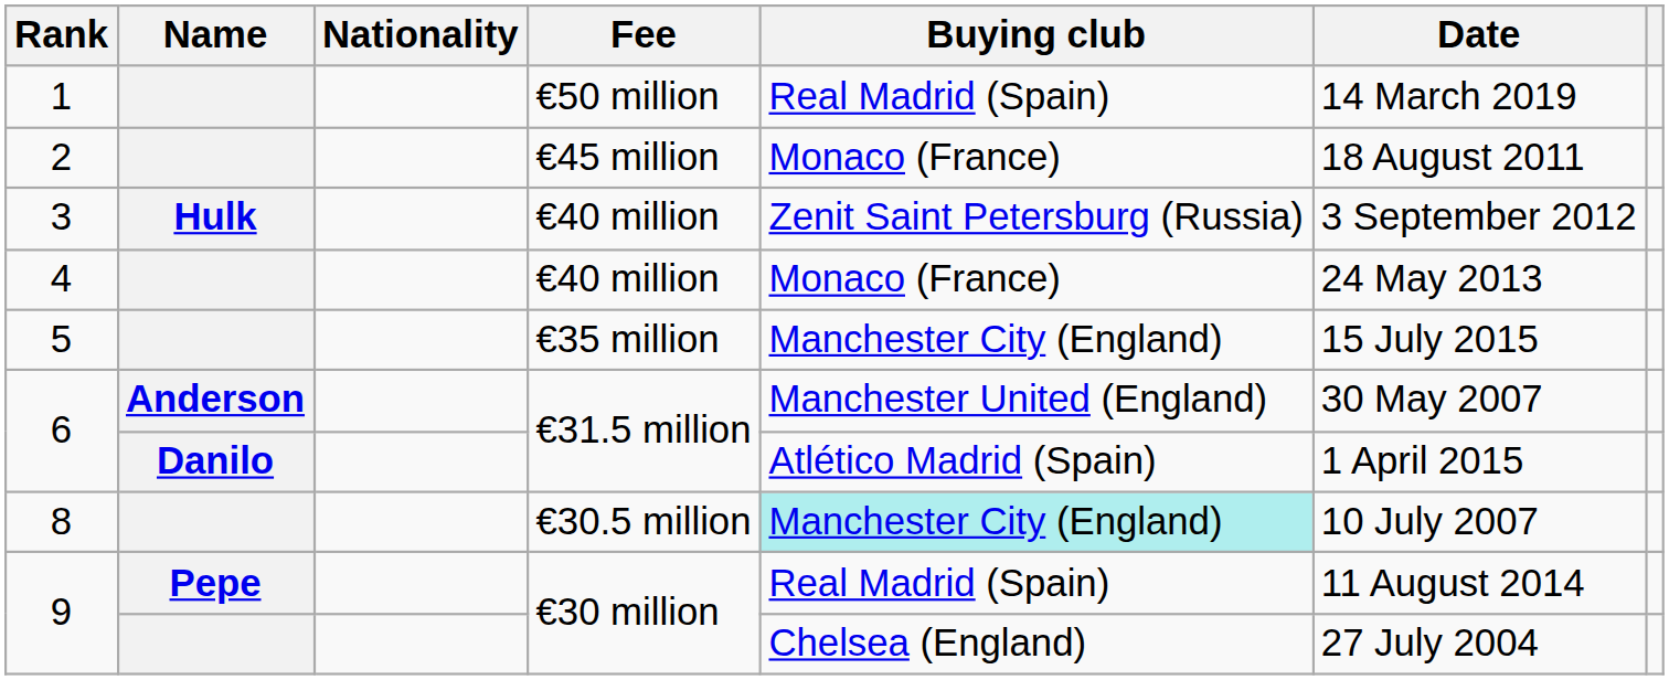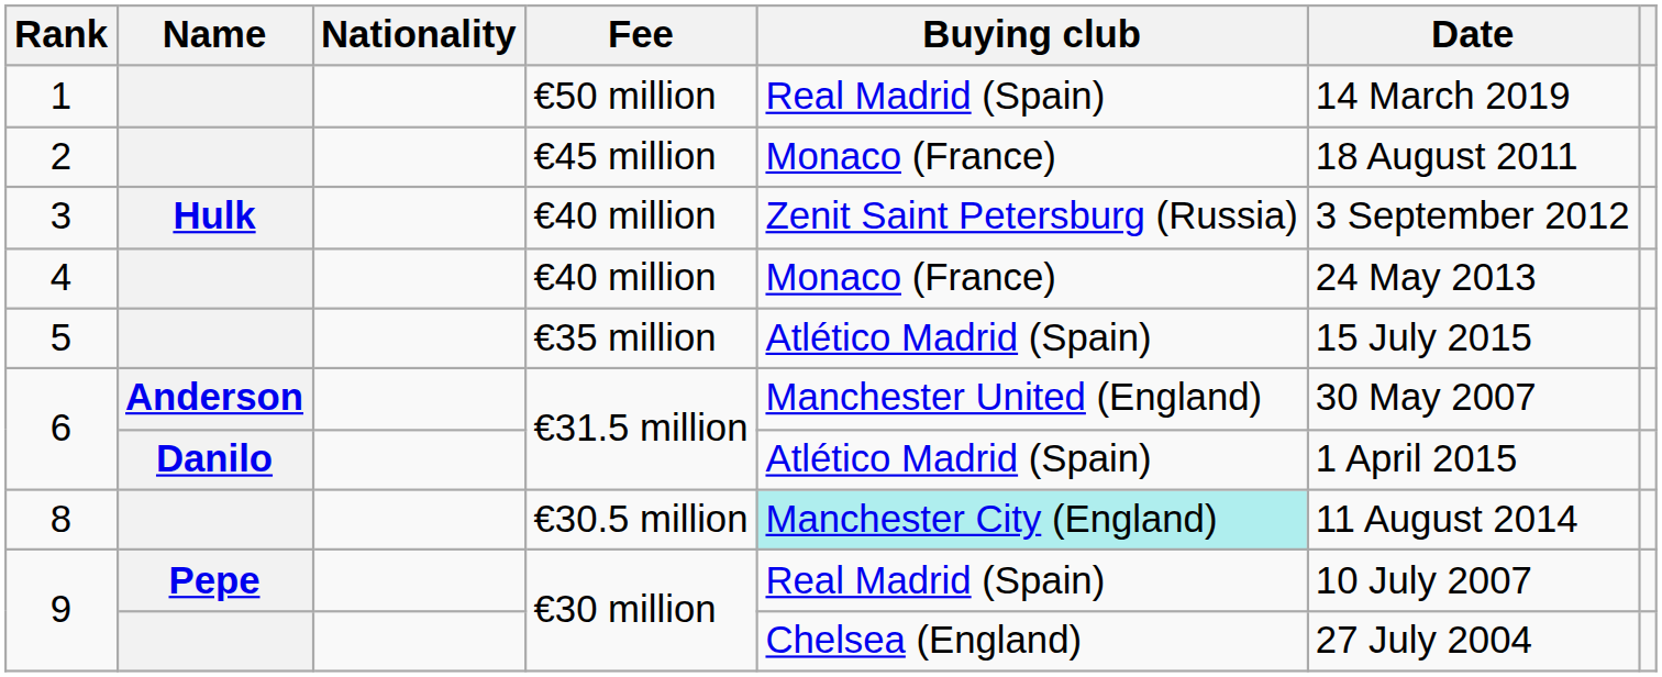5 | Buying club: Manchester City (England) -> Atlético Madrid (Spain)
8 | Date: 10 July 2007 -> 11 August 2014
9 / Pepe | Date: 11 August 2014 -> 10 July 2007
